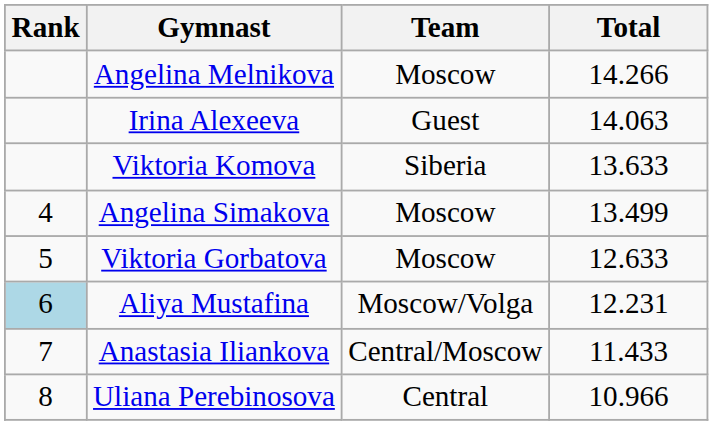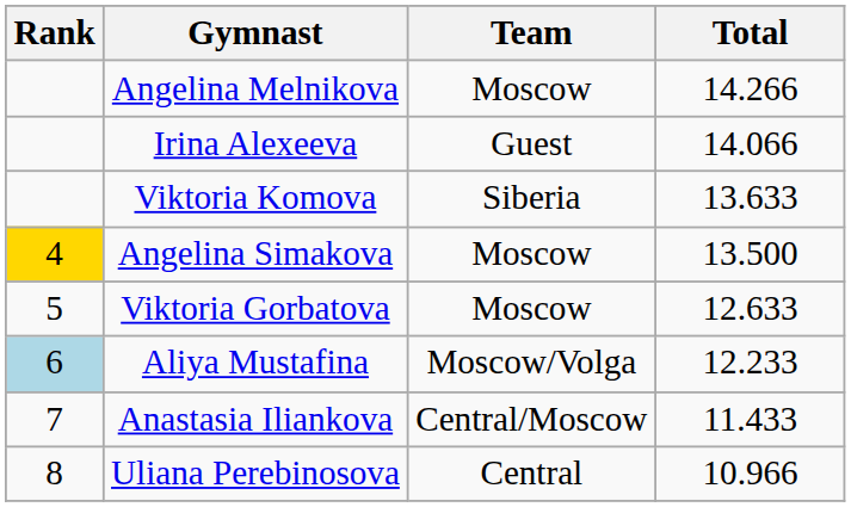Irina Alexeeva | Total: 14.063 -> 14.066
Angelina Simakova | Rank: no background -> gold background
Angelina Simakova | Total: 13.499 -> 13.500
Aliya Mustafina | Total: 12.231 -> 12.233
